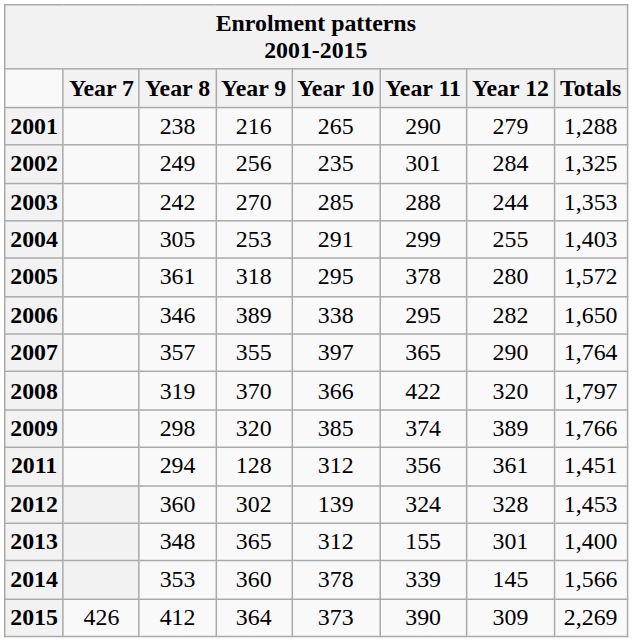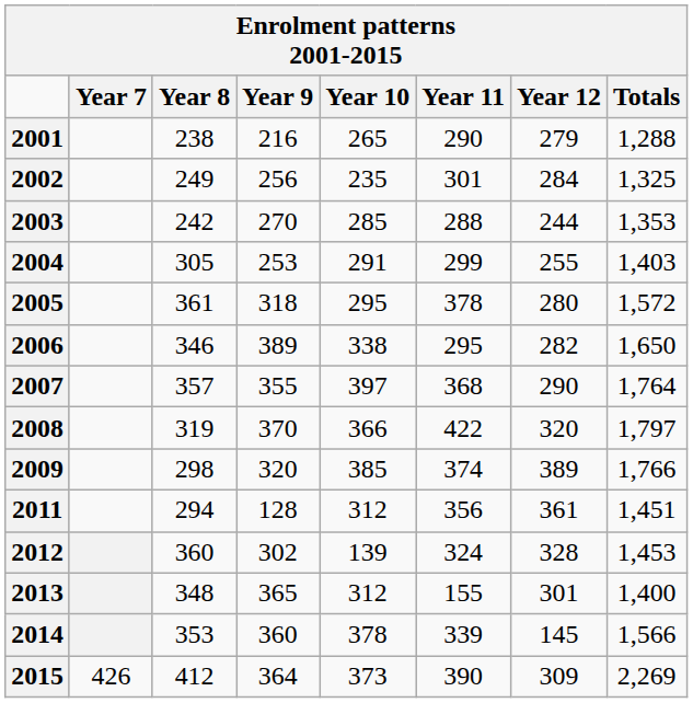2007 | Year 11: 365 -> 368
